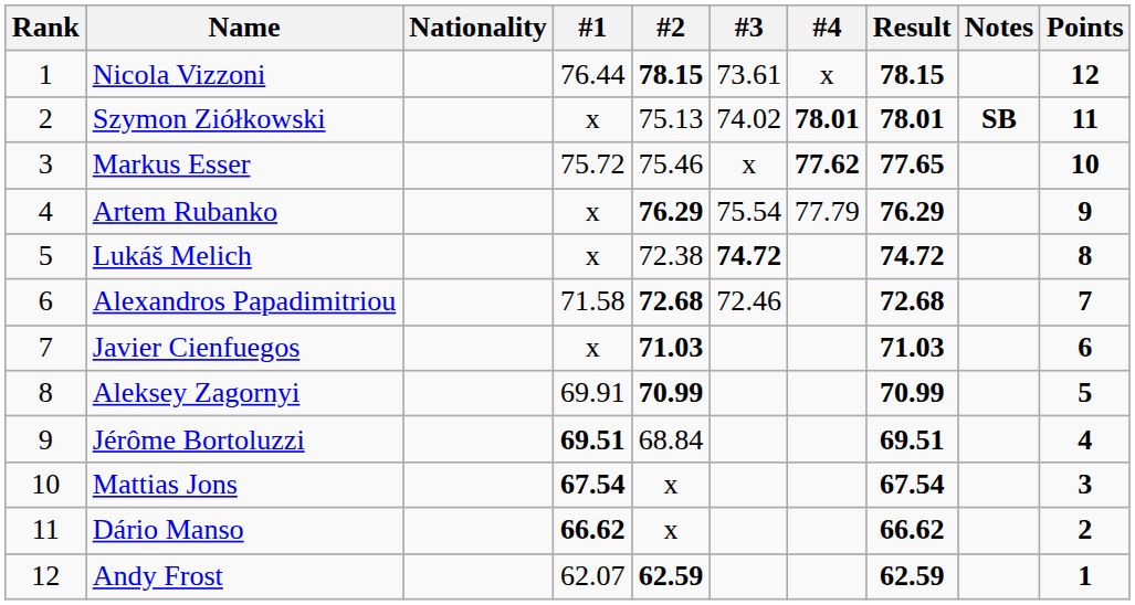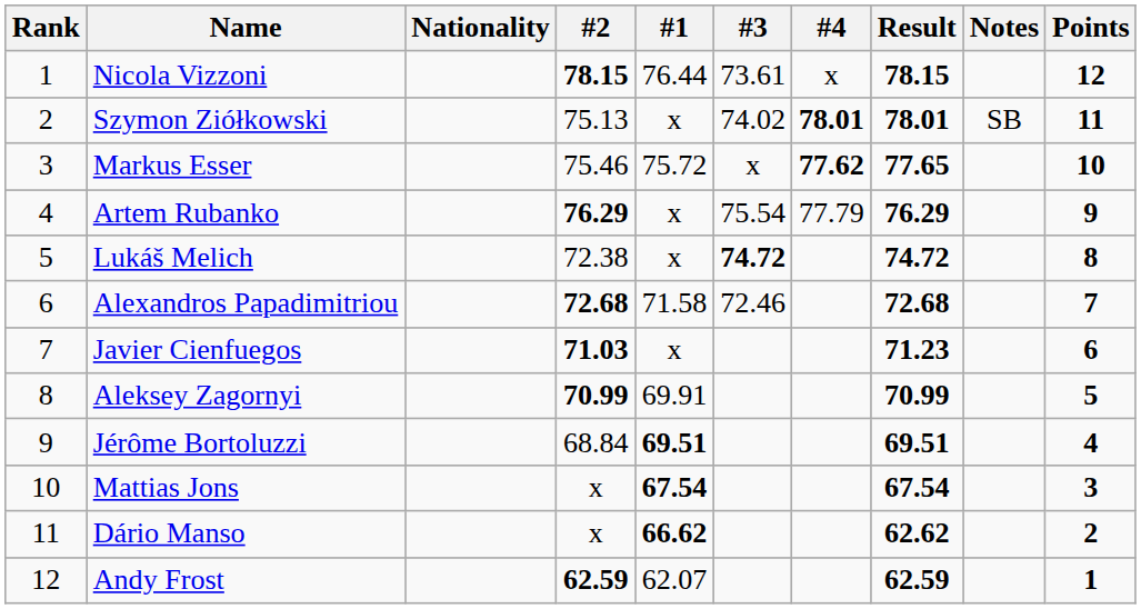columns swapped: #1 <-> #2
Szymon Ziółkowski | Notes: bold -> normal
Javier Cienfuegos | Result: 71.03 -> 71.23
Dário Manso | Result: 66.62 -> 62.62
